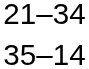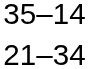rows swapped: 35–14 <-> 21–34
